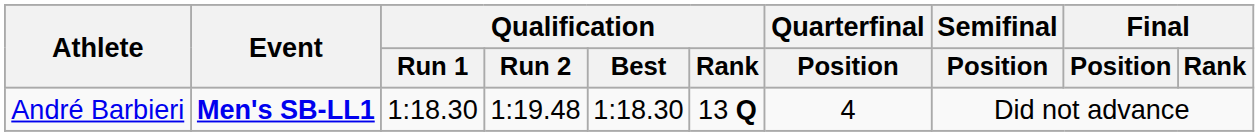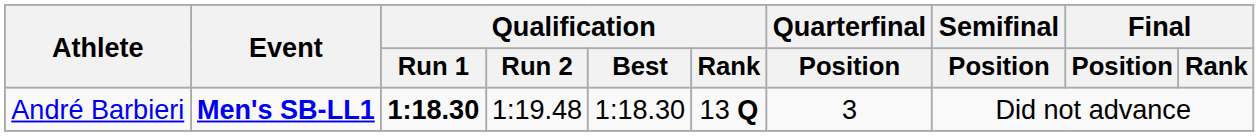André Barbieri | Qualification / Run 1: normal -> bold
André Barbieri | Quarterfinal / Position: 4 -> 3
